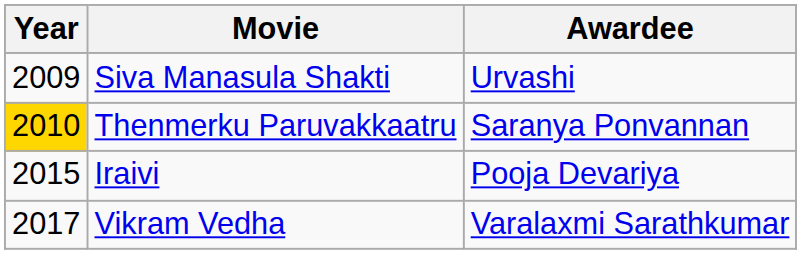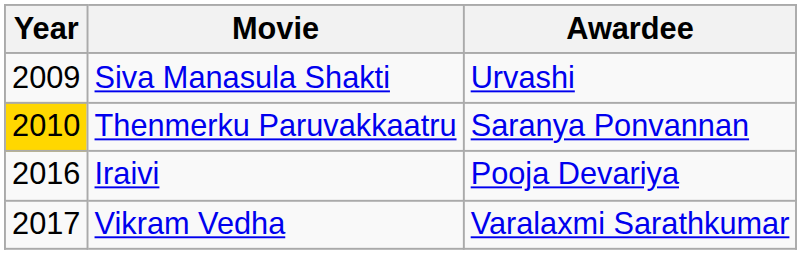Iraivi | Year: 2015 -> 2016
